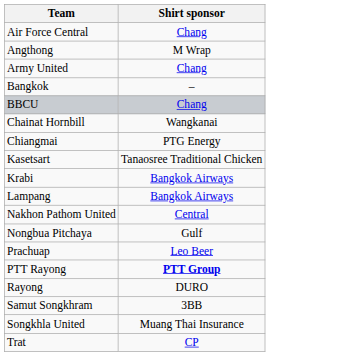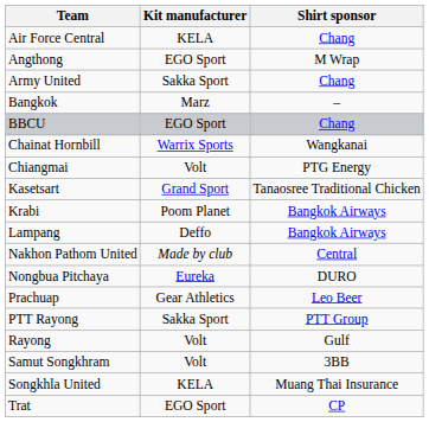+ column: Kit manufacturer | KELA | EGO Sport | Sakka Sport | Marz | EGO Sport | Warrix Sports | Volt | Grand Sport | Poom Planet | Deffo | Made by club | Eureka | Gear Athletics | Sakka Sport | Volt | Volt | KELA | EGO Sport
Nongbua Pitchaya | Shirt sponsor: Gulf -> DURO
PTT Rayong | Shirt sponsor: bold -> normal
Rayong | Shirt sponsor: DURO -> Gulf
